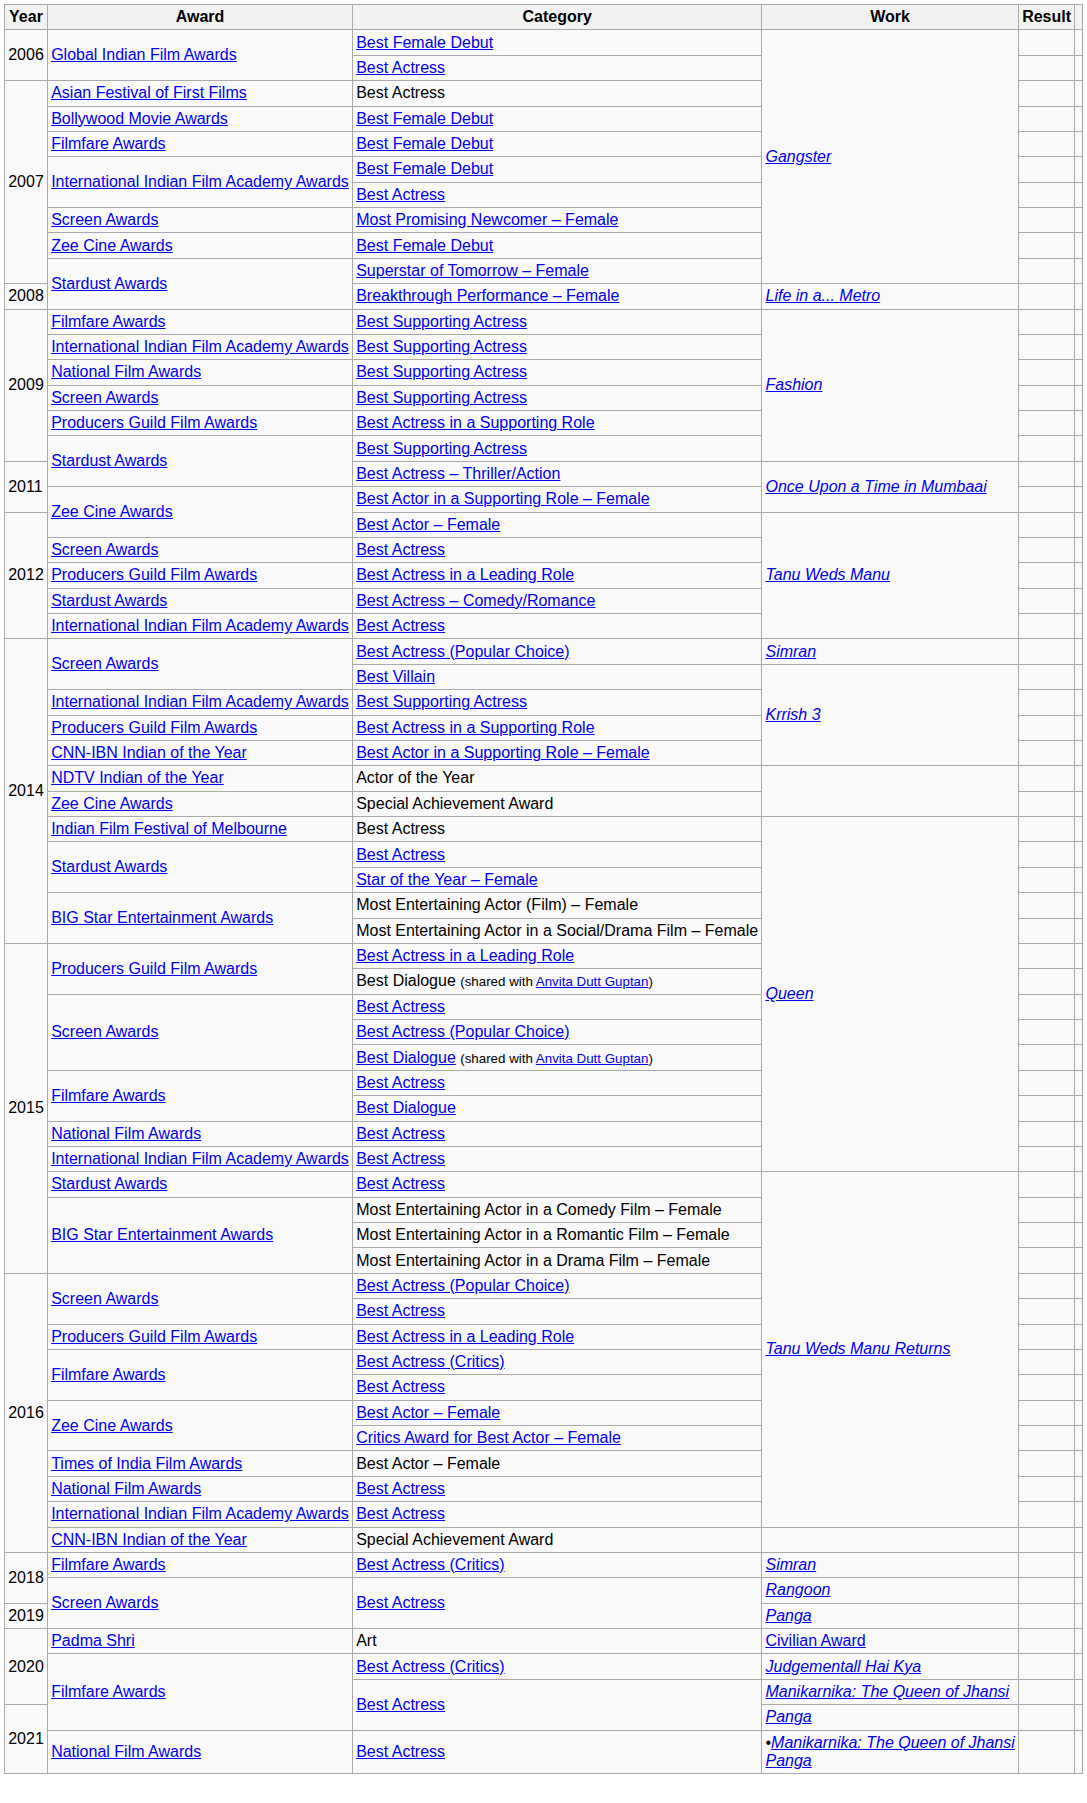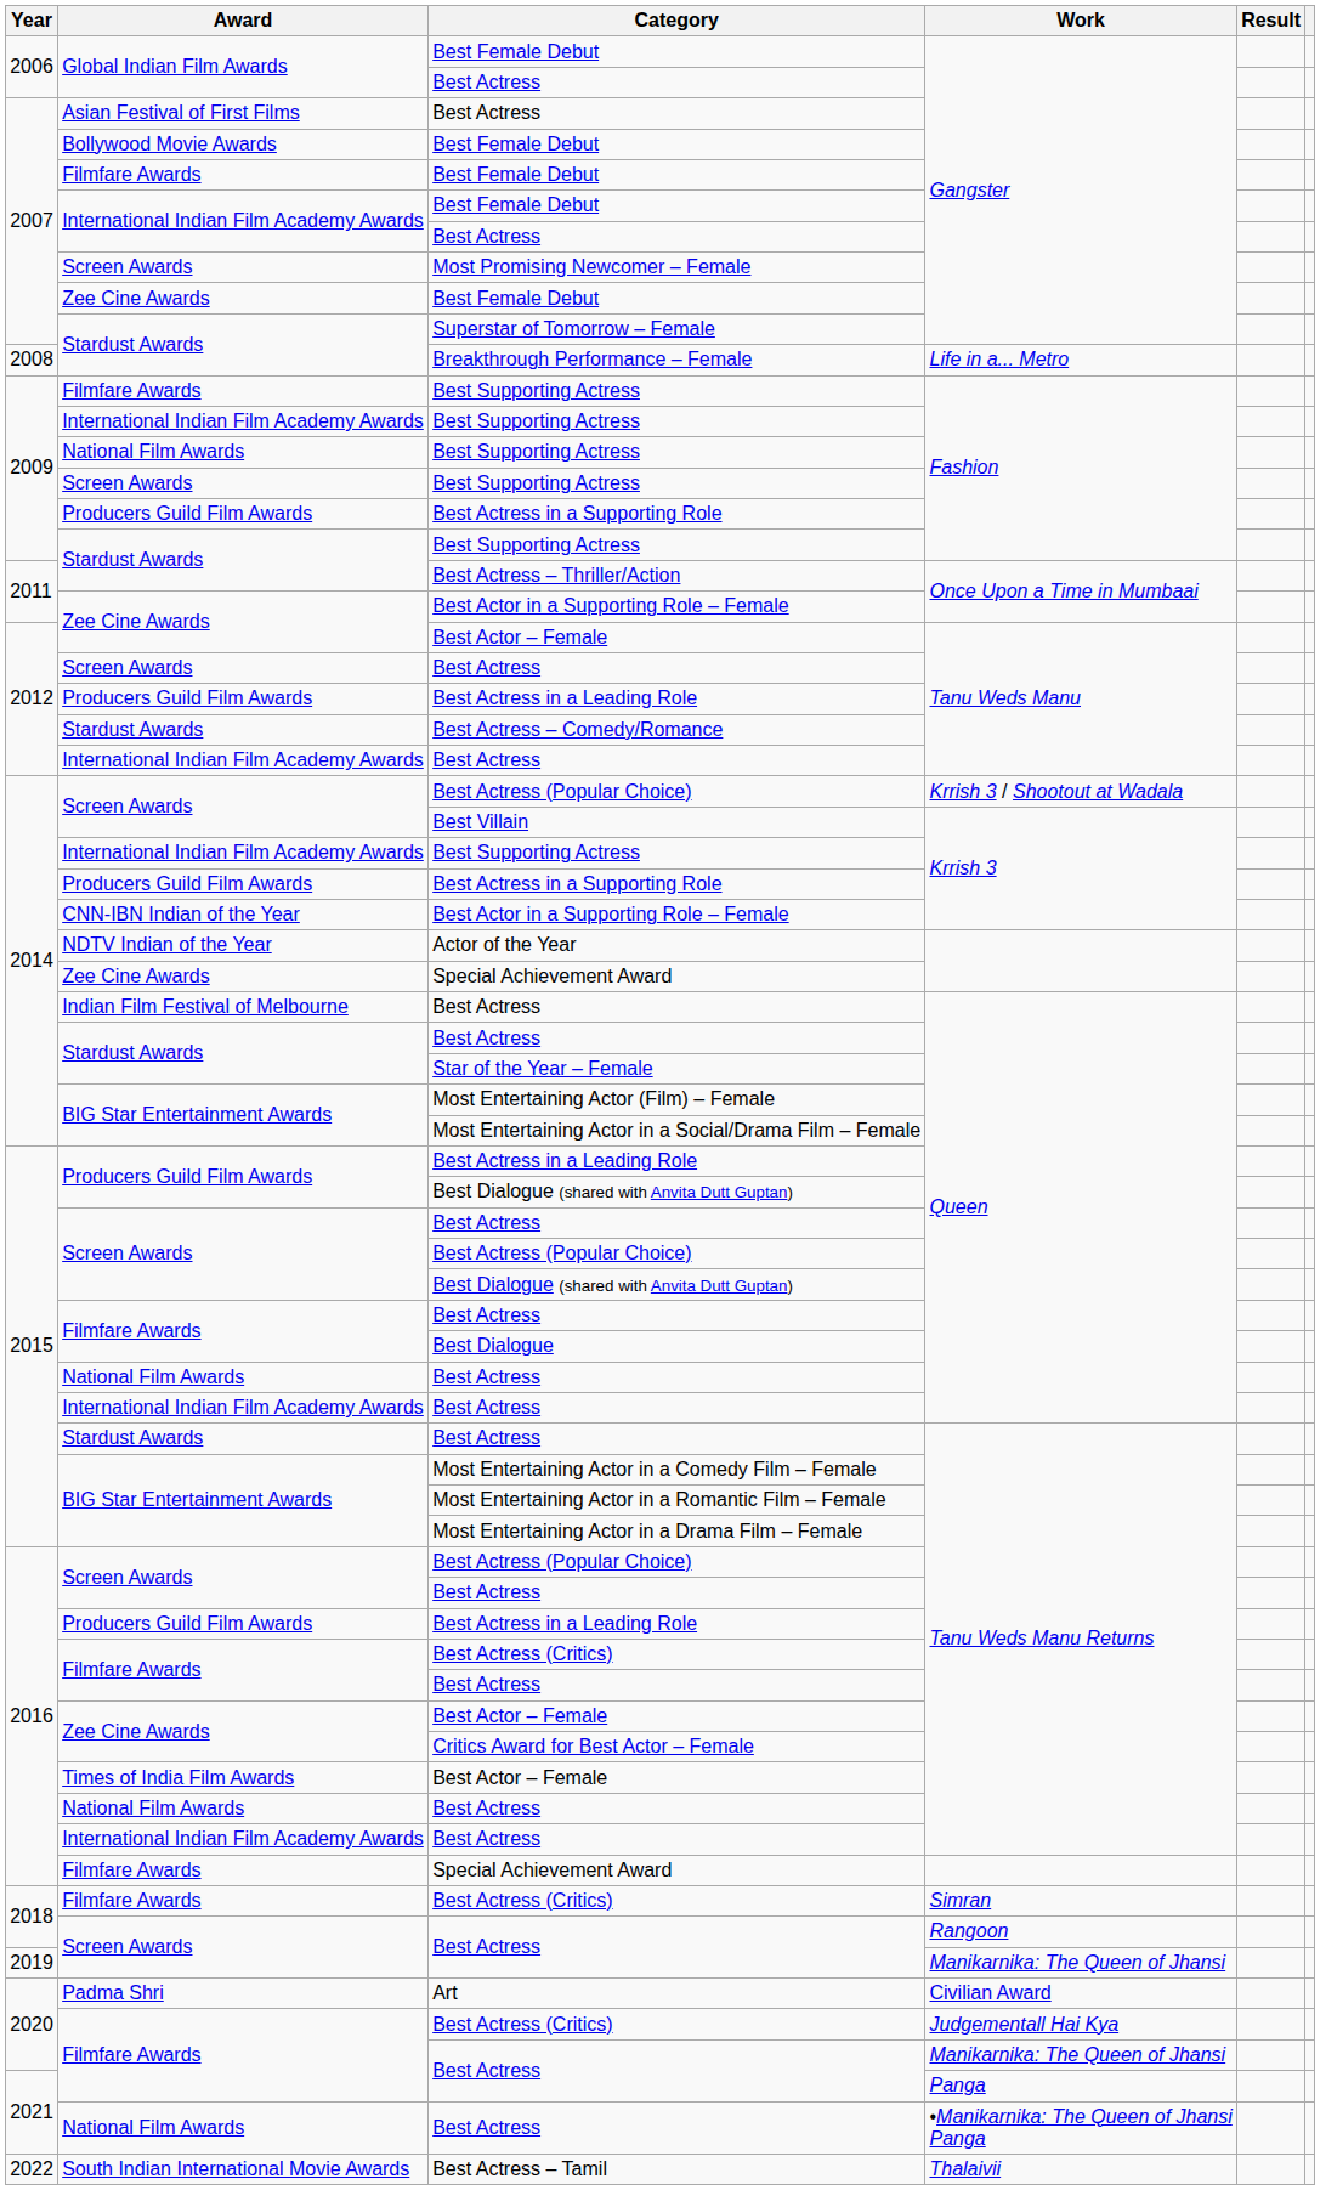2014 / Best Actress (Popular Choice) | Work: Simran -> Krrish 3 / Shootout at Wadala
2016 / Special Achievement Award | Award: CNN-IBN Indian of the Year -> Filmfare Awards
2019 / Best Actress | Work: Panga -> Manikarnika: The Queen of Jhansi
+ row: 2022 | South Indian International Movie Awards | Best Actress – Tamil | Thalaivii
